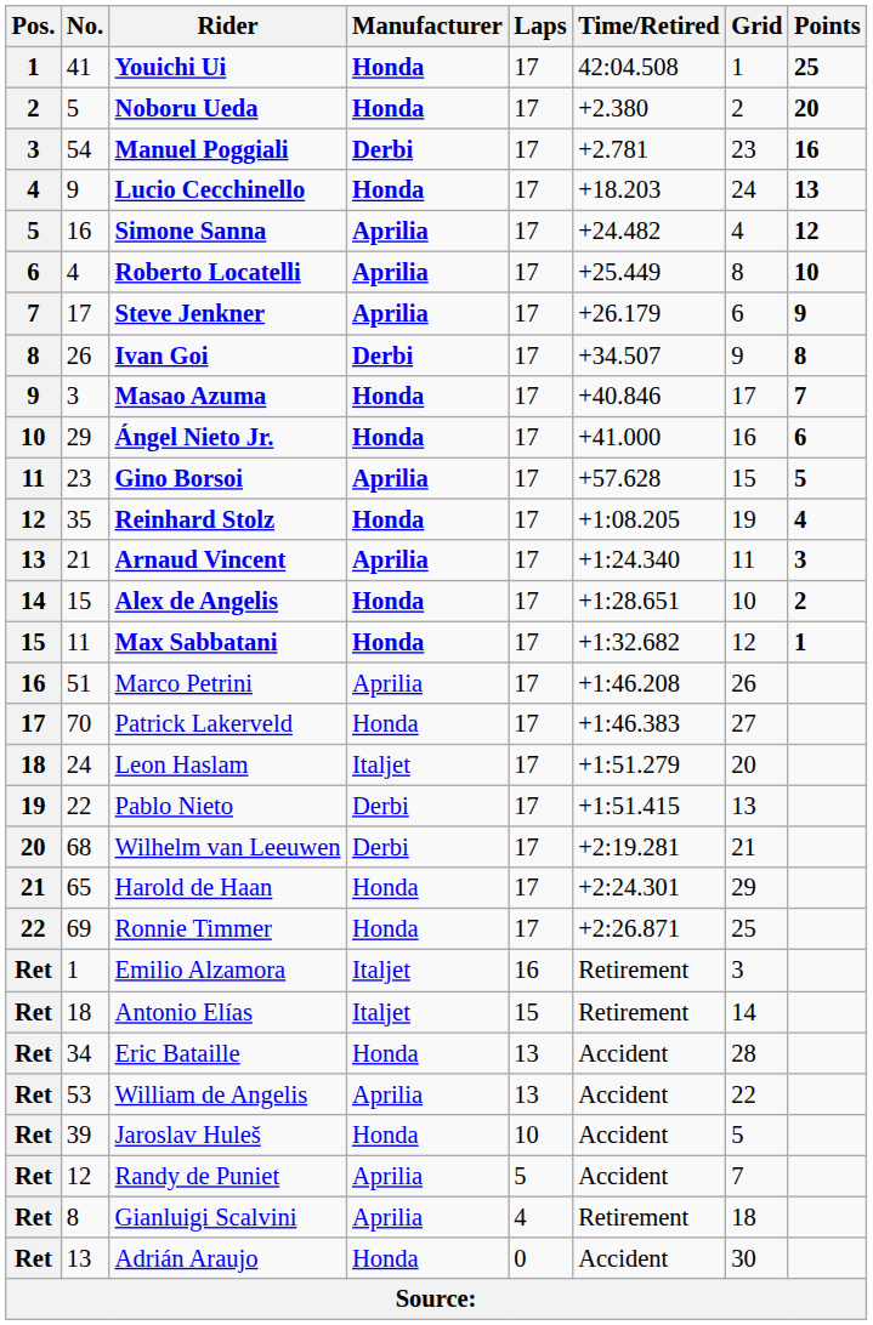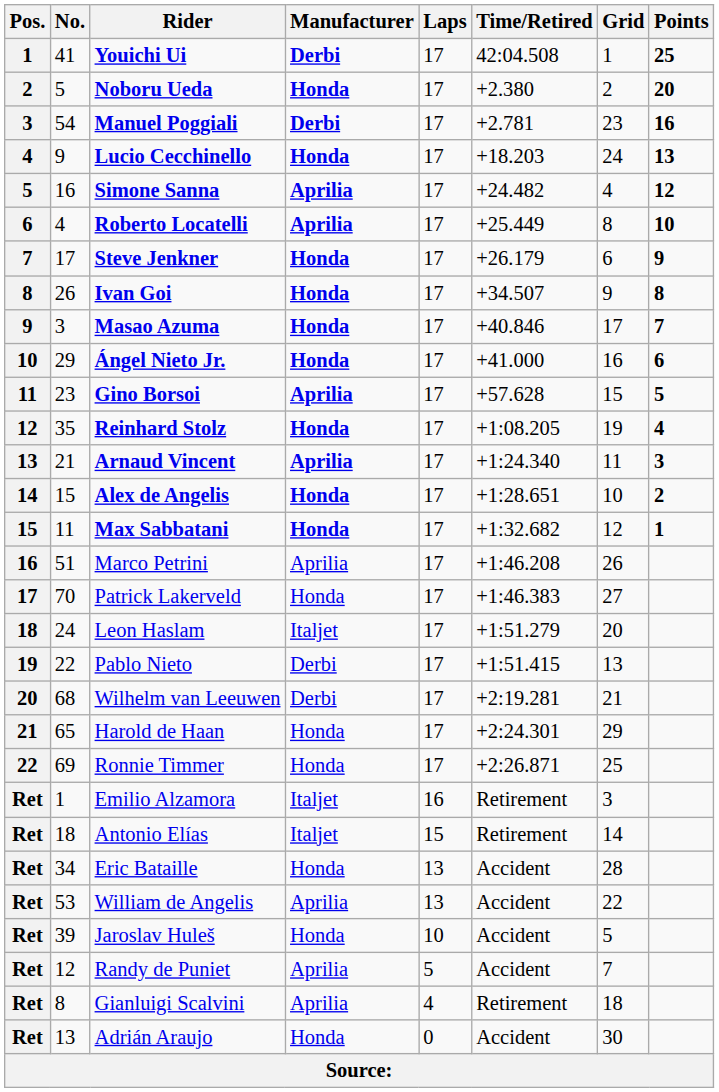Youichi Ui | Manufacturer: Honda -> Derbi
Steve Jenkner | Manufacturer: Aprilia -> Honda
Ivan Goi | Manufacturer: Derbi -> Honda
